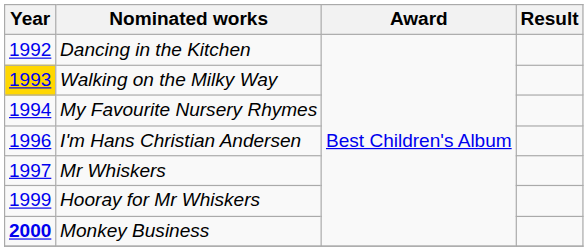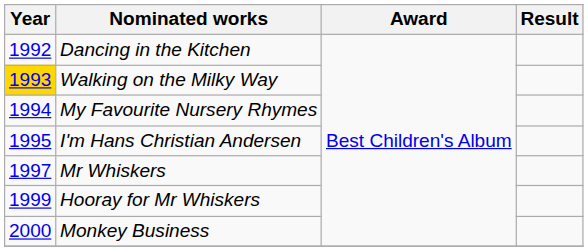I'm Hans Christian Andersen | Year: 1996 -> 1995
Monkey Business | Year: bold -> normal
